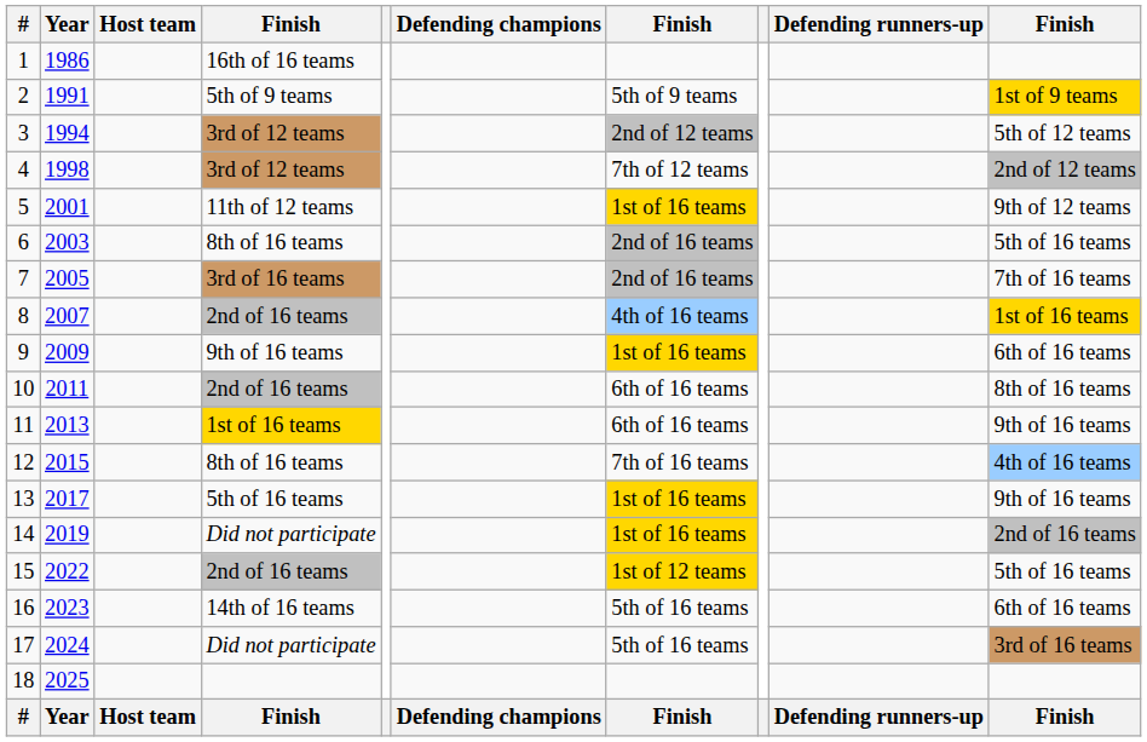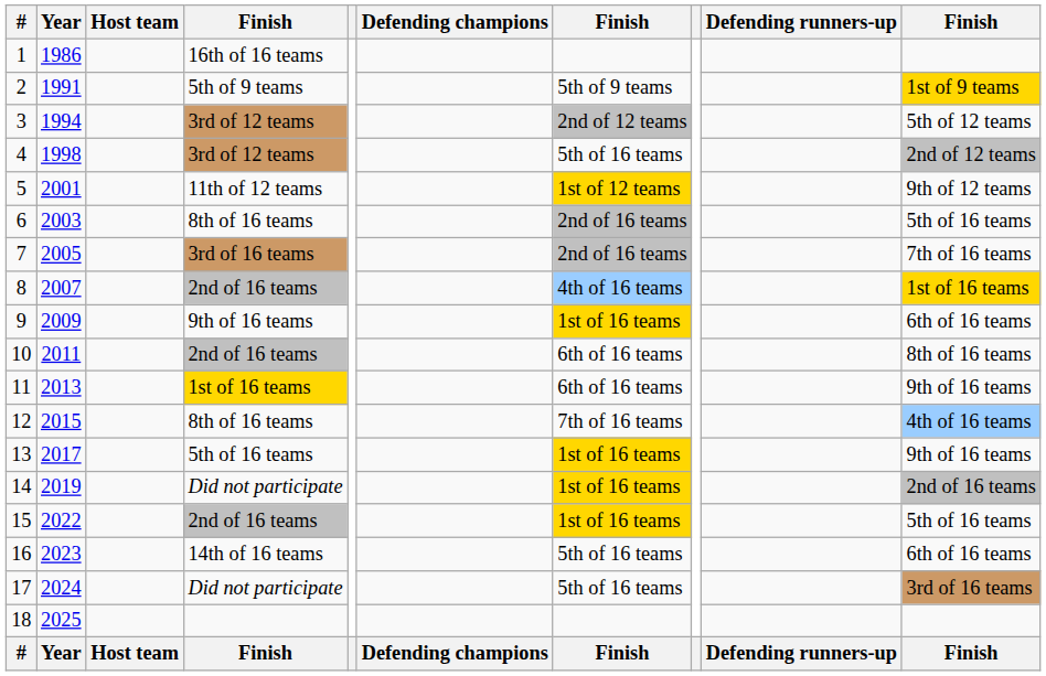4 | column 7: 7th of 12 teams -> 5th of 16 teams
5 | column 7: 1st of 16 teams -> 1st of 12 teams
15 | column 7: 1st of 12 teams -> 1st of 16 teams
